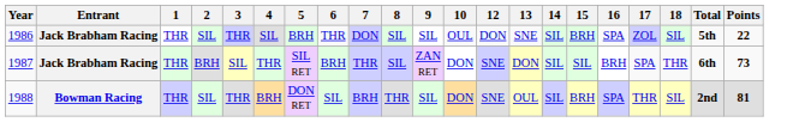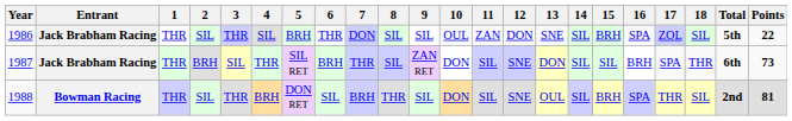+ column: 11 | ZAN | SIL | SIL
